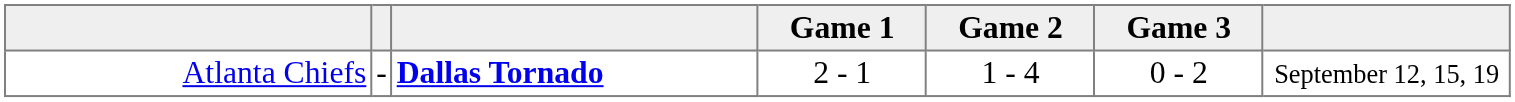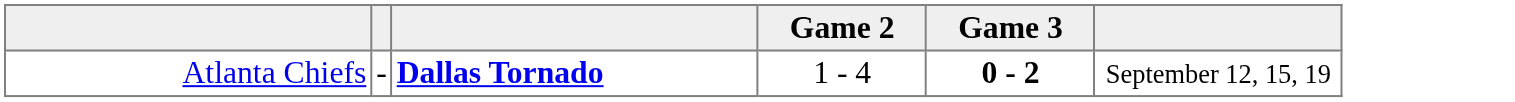- column: Game 1 | 2 - 1
Atlanta Chiefs | Game 3: normal -> bold
